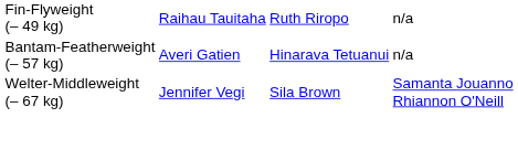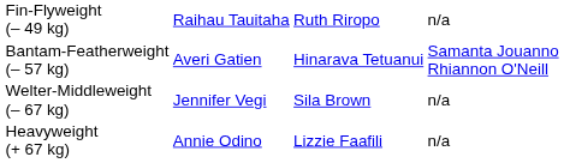Bantam-Featherweight (– 57 kg) | column 4: n/a -> Samanta Jouanno Rhiannon O'Neill
Welter-Middleweight (– 67 kg) | column 4: Samanta Jouanno Rhiannon O'Neill -> n/a
+ row: Heavyweight (+ 67 kg) | Annie Odino | Lizzie Faafili | n/a
